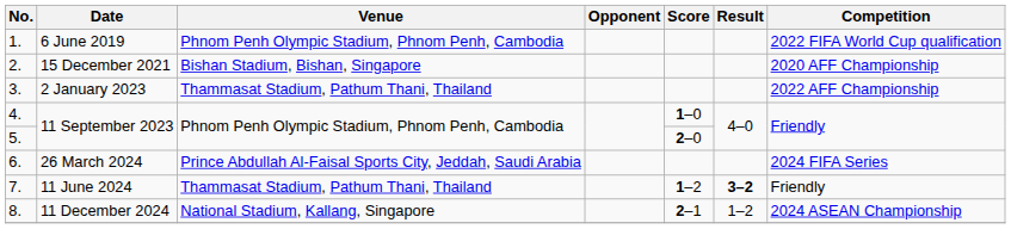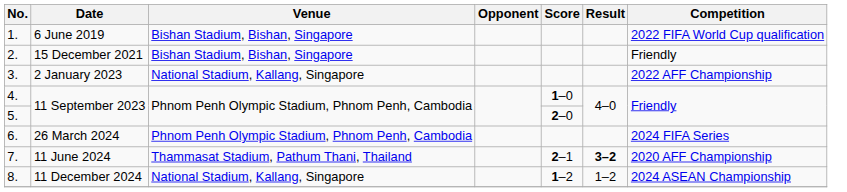1. | Venue: Phnom Penh Olympic Stadium, Phnom Penh, Cambodia -> Bishan Stadium, Bishan, Singapore
2. | Competition: 2020 AFF Championship -> Friendly
3. | Venue: Thammasat Stadium, Pathum Thani, Thailand -> National Stadium, Kallang, Singapore
6. | Venue: Prince Abdullah Al-Faisal Sports City, Jeddah, Saudi Arabia -> Phnom Penh Olympic Stadium, Phnom Penh, Cambodia
7. | Score: 1–2 -> 2–1
7. | Competition: Friendly -> 2020 AFF Championship
8. | Score: 2–1 -> 1–2
